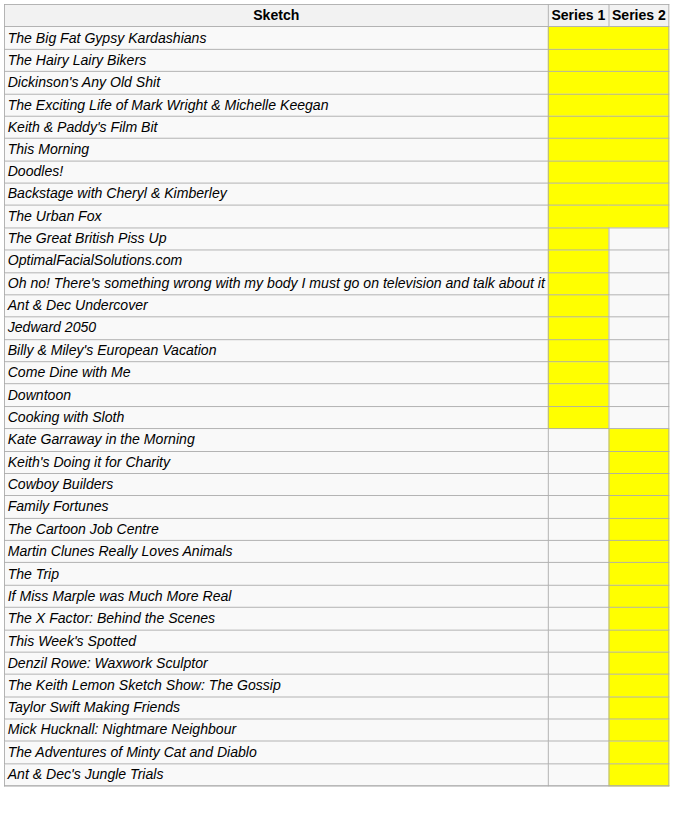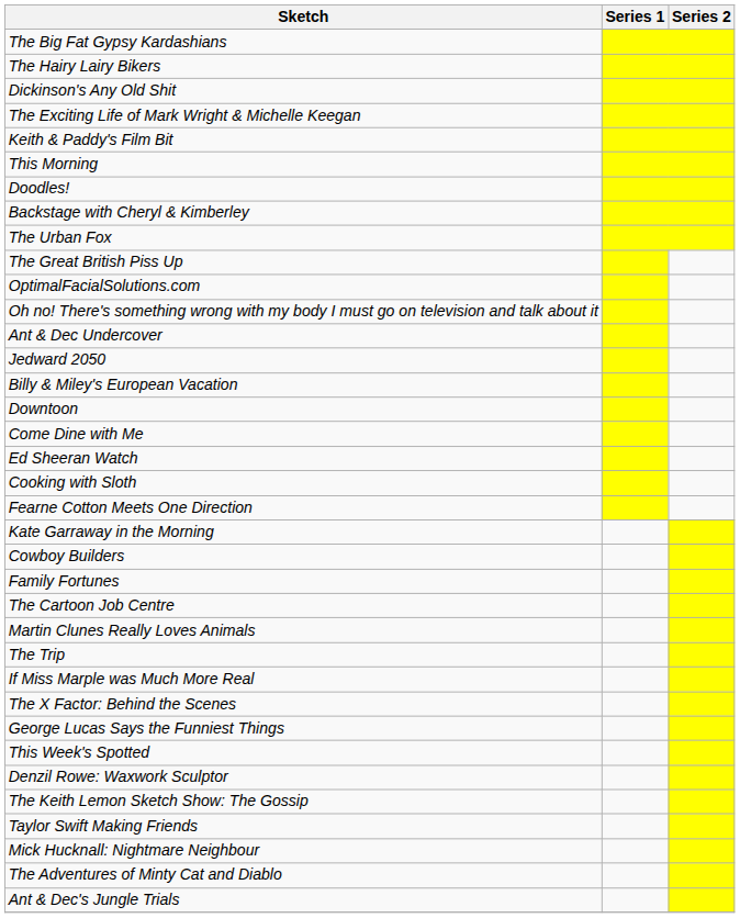rows swapped: Downtoon <-> Come Dine with Me
+ row: Ed Sheeran Watch
+ row: Fearne Cotton Meets One Direction
- row: Keith's Doing it for Charity
+ row: George Lucas Says the Funniest Things
